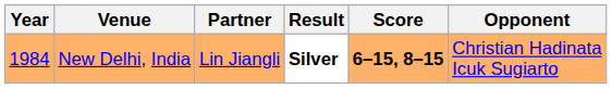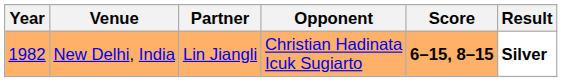columns swapped: Opponent <-> Result
New Delhi, India | Year: 1984 -> 1982
